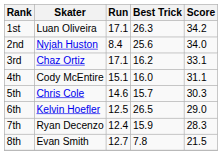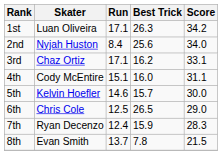5th | Skater: Chris Cole -> Kelvin Hoefler
5th | Score: 30.3 -> 30.0
6th | Skater: Kelvin Hoefler -> Chris Cole
8th | Run: 12.7 -> 13.7
